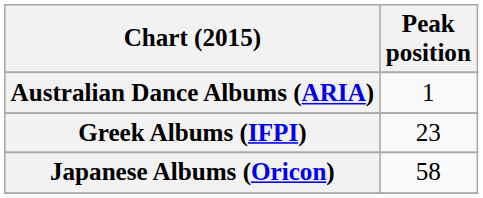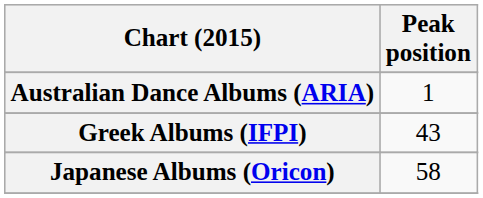Greek Albums (IFPI) | Peak position: 23 -> 43
